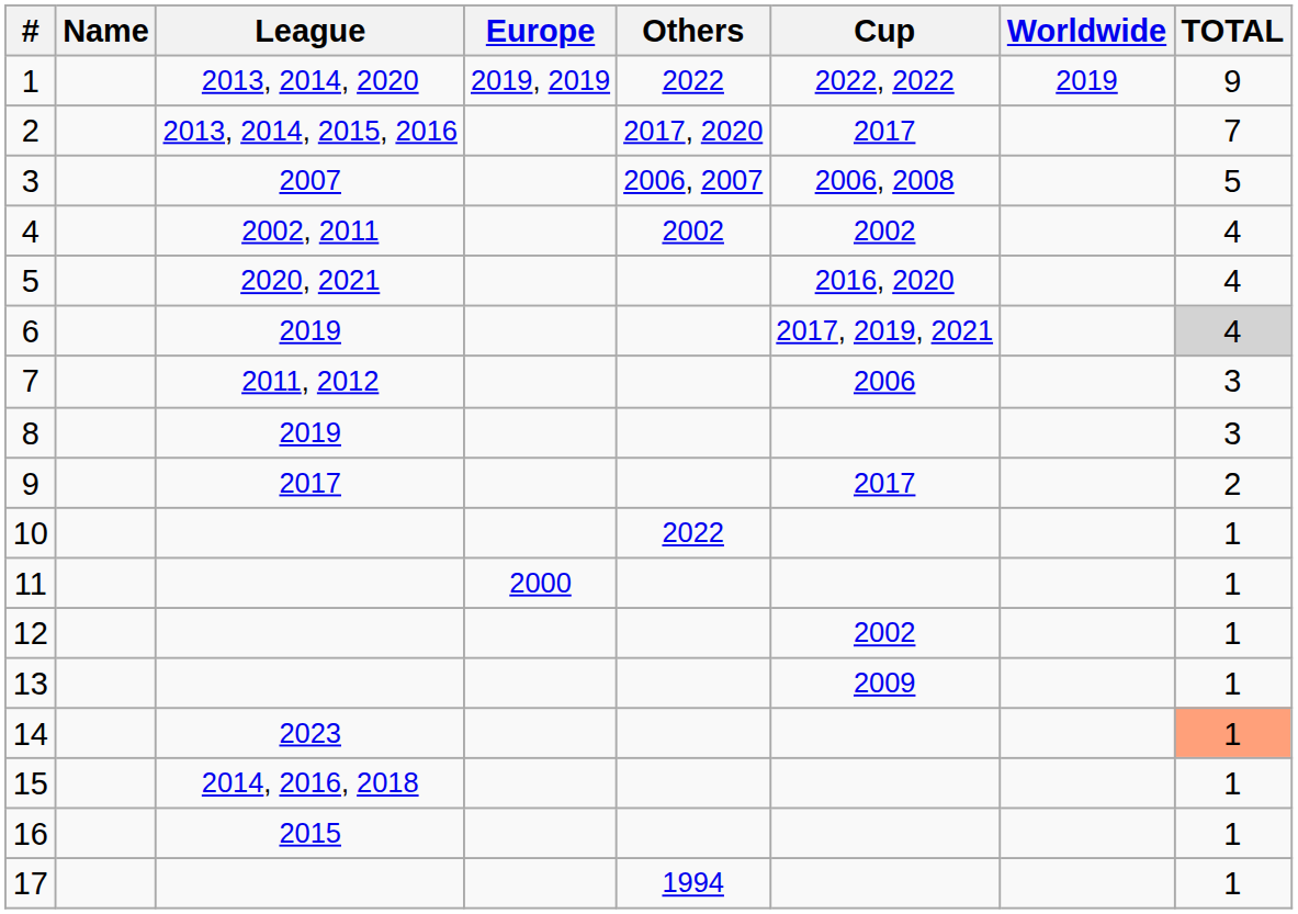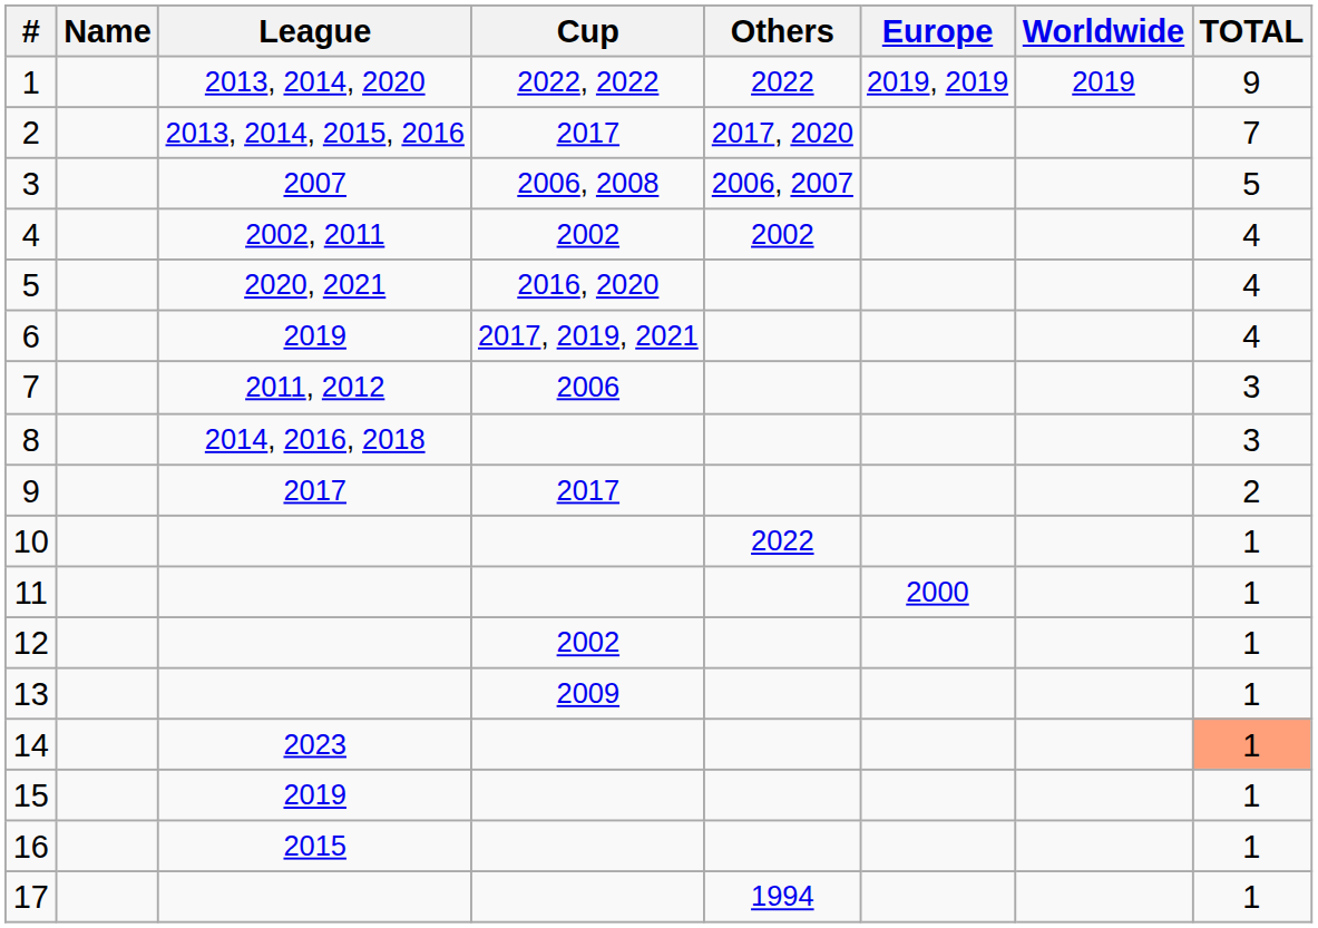columns swapped: Cup <-> Europe
6 | TOTAL: lightgrey background -> no background
8 | League: 2019 -> 2014, 2016, 2018
15 | League: 2014, 2016, 2018 -> 2019
